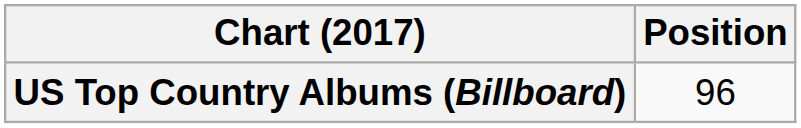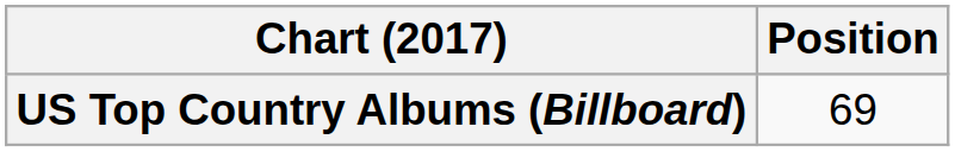US Top Country Albums (Billboard) | Position: 96 -> 69
